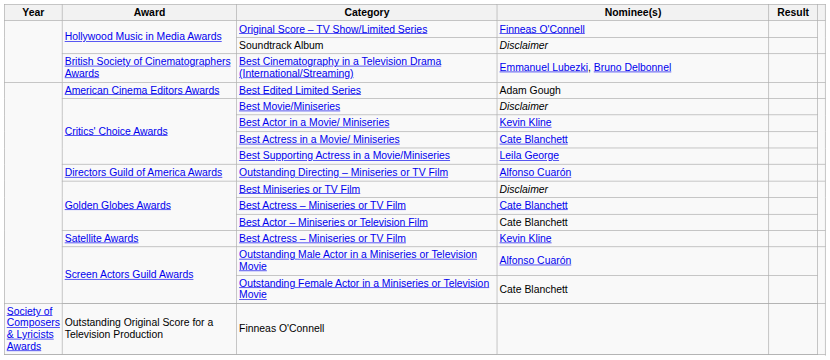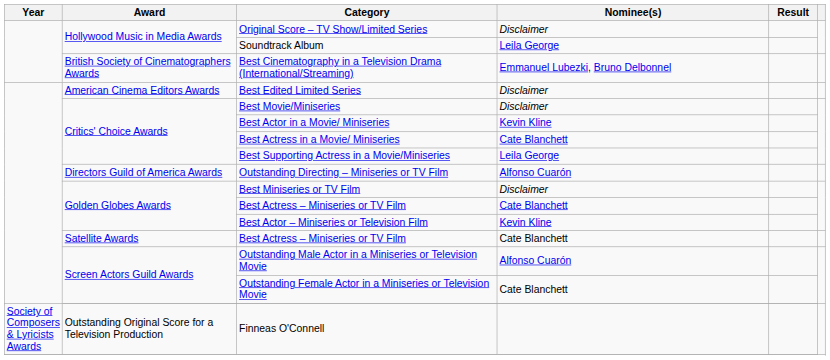Original Score – TV Show/Limited Series | Nominee(s): Finneas O'Connell -> Disclaimer
Soundtrack Album | Nominee(s): Disclaimer -> Leila George
Best Edited Limited Series | Nominee(s): Adam Gough -> Disclaimer
Best Actor – Miniseries or Television Film | Nominee(s): Cate Blanchett -> Kevin Kline
Satellite Awards / Best Actress – Miniseries or TV Film | Nominee(s): Kevin Kline -> Cate Blanchett
